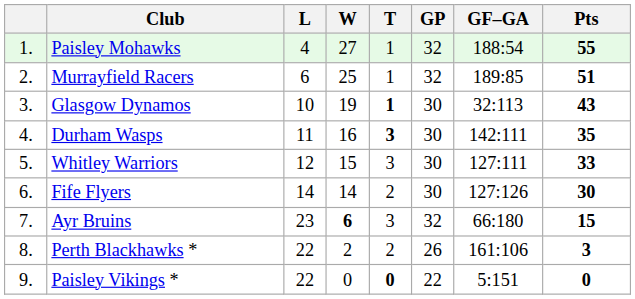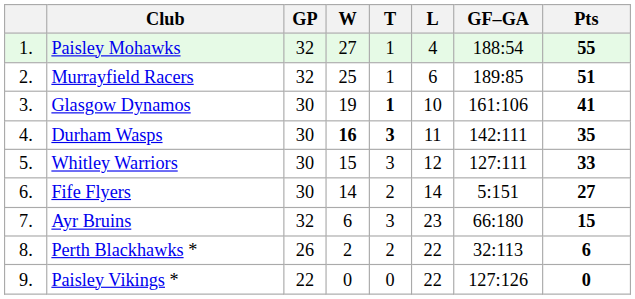columns swapped: GP <-> L
Glasgow Dynamos | GF–GA: 32:113 -> 161:106
Glasgow Dynamos | Pts: 43 -> 41
Durham Wasps | W: normal -> bold
Fife Flyers | GF–GA: 127:126 -> 5:151
Fife Flyers | Pts: 30 -> 27
Ayr Bruins | W: bold -> normal
Perth Blackhawks * | GF–GA: 161:106 -> 32:113
Perth Blackhawks * | Pts: 3 -> 6
Paisley Vikings * | T: bold -> normal
Paisley Vikings * | GF–GA: 5:151 -> 127:126
